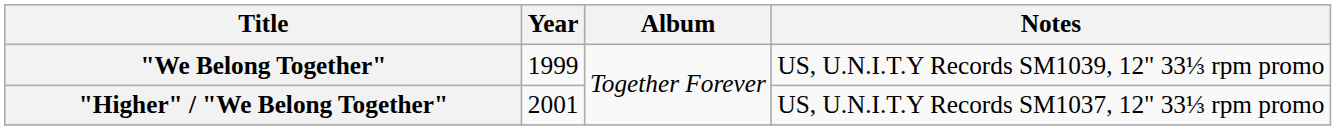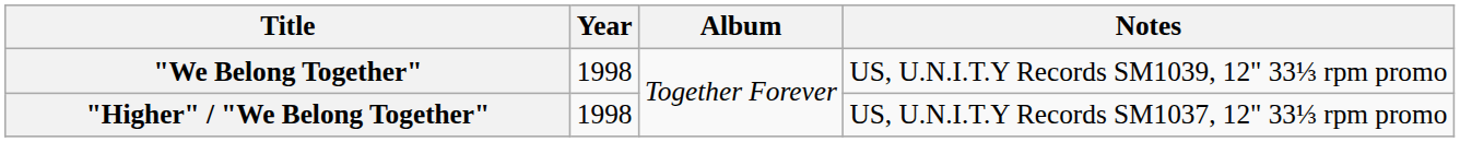"We Belong Together" | Year: 1999 -> 1998
"Higher" / "We Belong Together" | Year: 2001 -> 1998
